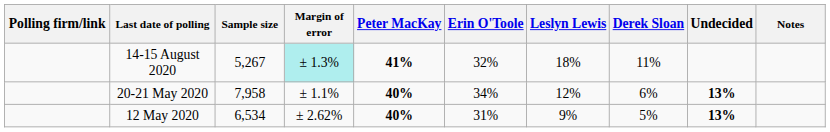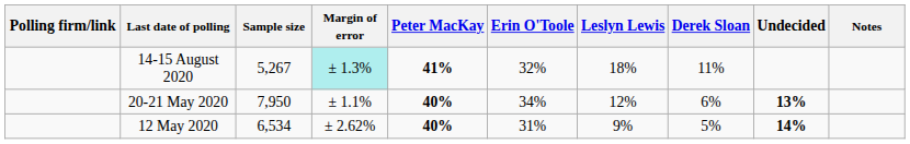20-21 May 2020 | Sample size: 7,958 -> 7,950
12 May 2020 | Undecided: 13% -> 14%
